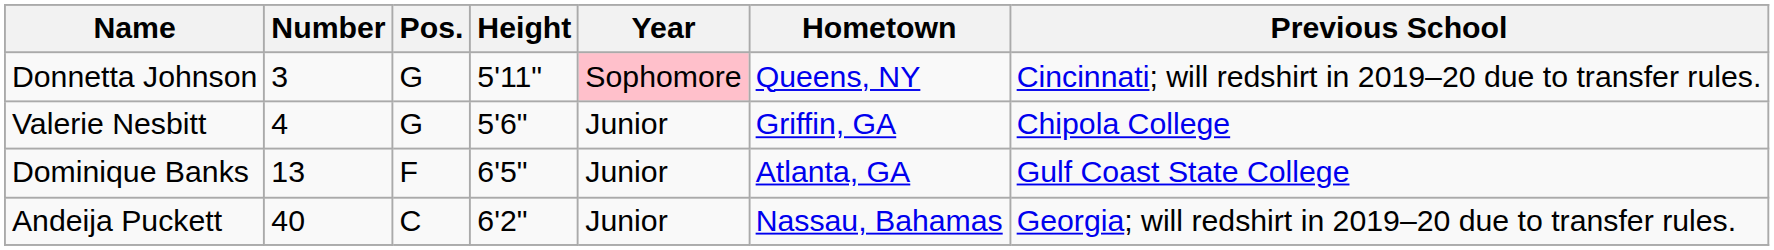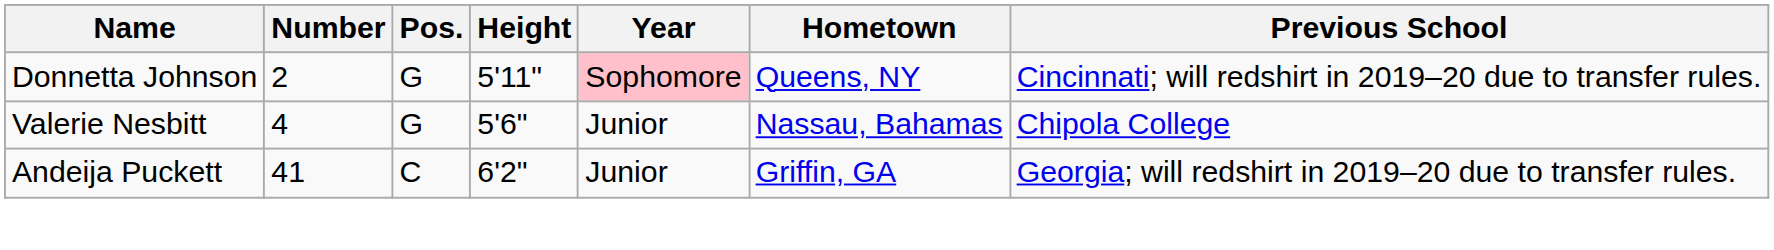Donnetta Johnson | Number: 3 -> 2
Valerie Nesbitt | Hometown: Griffin, GA -> Nassau, Bahamas
- row: Dominique Banks | 13 | F | 6'5" | Junior | Atlanta, GA | Gulf Coast State College
Andeija Puckett | Number: 40 -> 41
Andeija Puckett | Hometown: Nassau, Bahamas -> Griffin, GA
